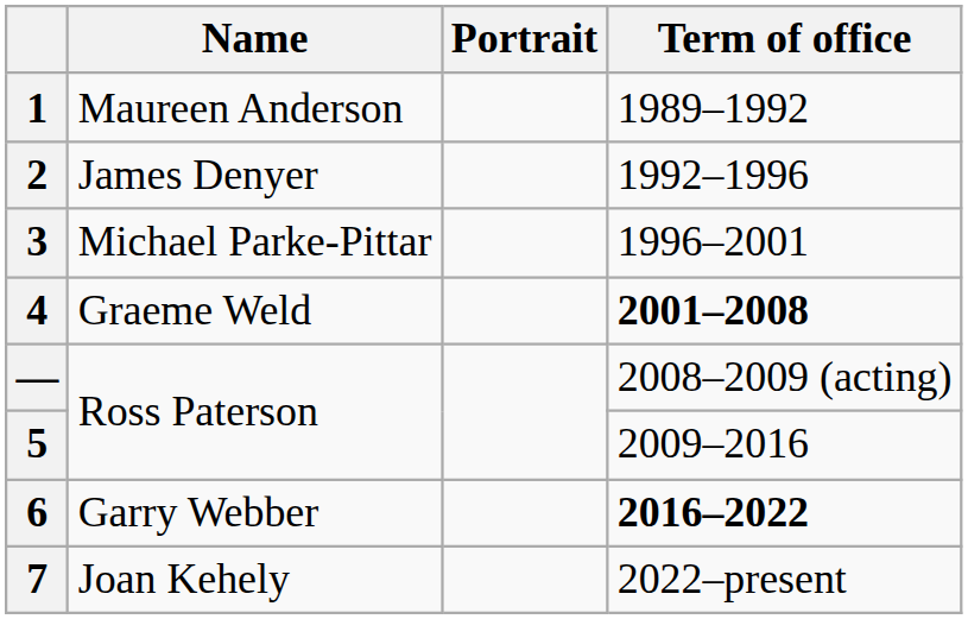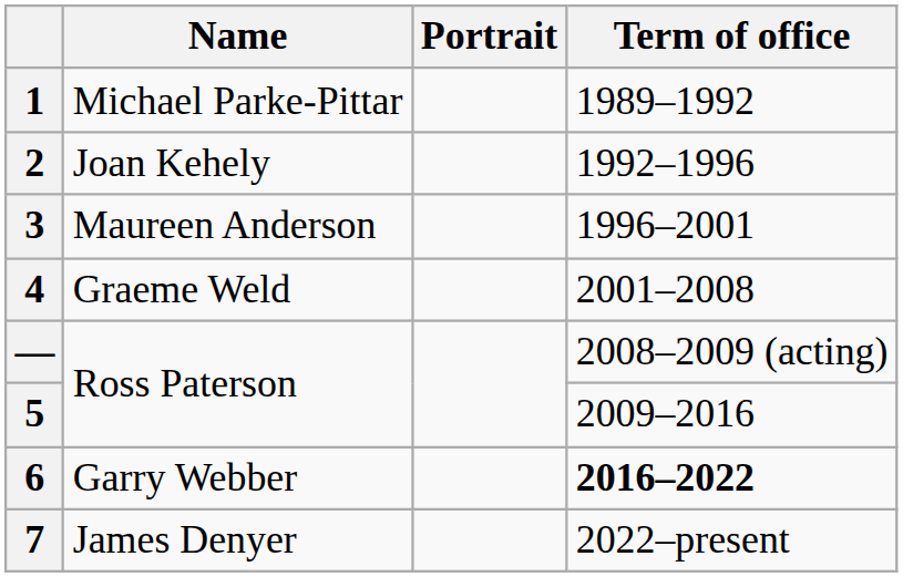1 | Name: Maureen Anderson -> Michael Parke-Pittar
2 | Name: James Denyer -> Joan Kehely
3 | Name: Michael Parke-Pittar -> Maureen Anderson
4 | Term of office: bold -> normal
7 | Name: Joan Kehely -> James Denyer
